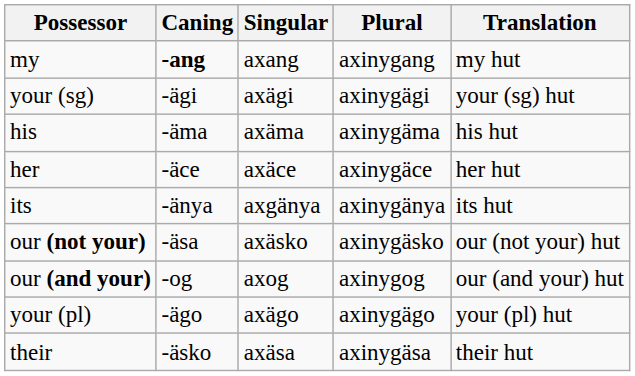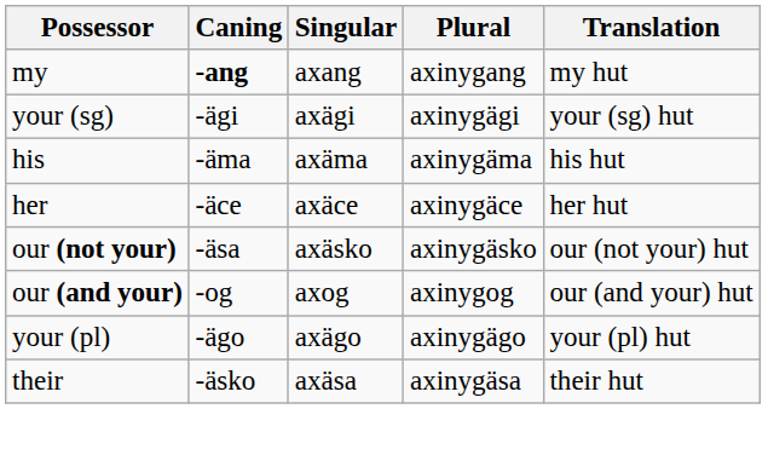- row: its | -änya | axgänya | axinygänya | its hut
